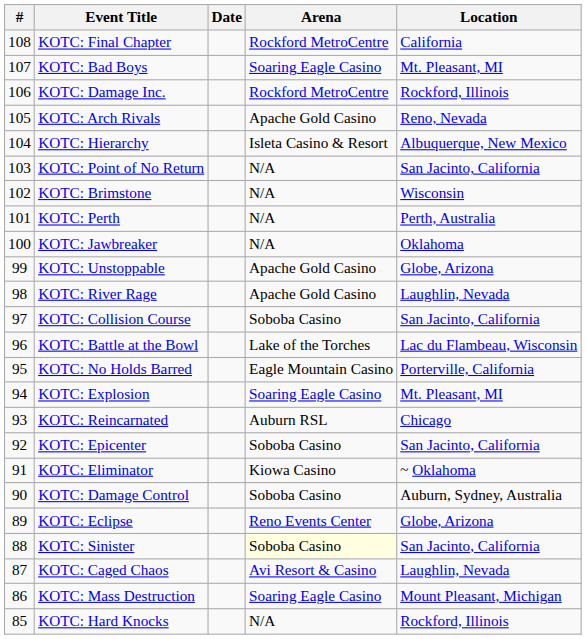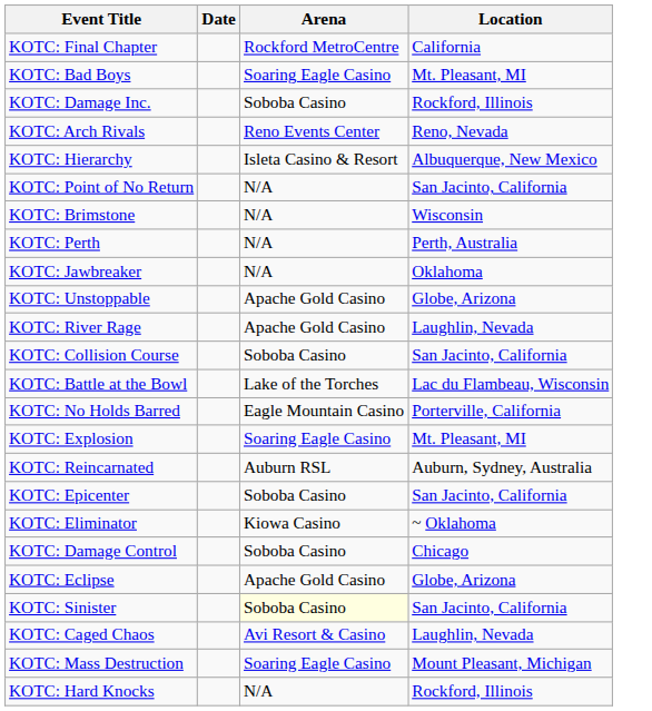- column: # | 108 | 107 | 106 | 105 | 104 | 103 | 102 | 101 | 100 | 99 | 98 | 97 | 96 | 95 | 94 | 93 | 92 | 91 | 90 | 89 | 88 | 87 | 86 | 85
KOTC: Damage Inc. | Arena: Rockford MetroCentre -> Soboba Casino
KOTC: Arch Rivals | Arena: Apache Gold Casino -> Reno Events Center
KOTC: Reincarnated | Location: Chicago -> Auburn, Sydney, Australia
KOTC: Damage Control | Location: Auburn, Sydney, Australia -> Chicago
KOTC: Eclipse | Arena: Reno Events Center -> Apache Gold Casino
